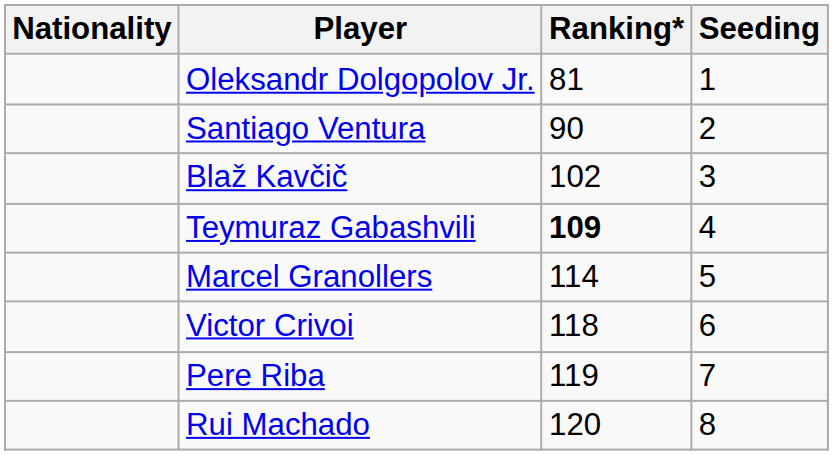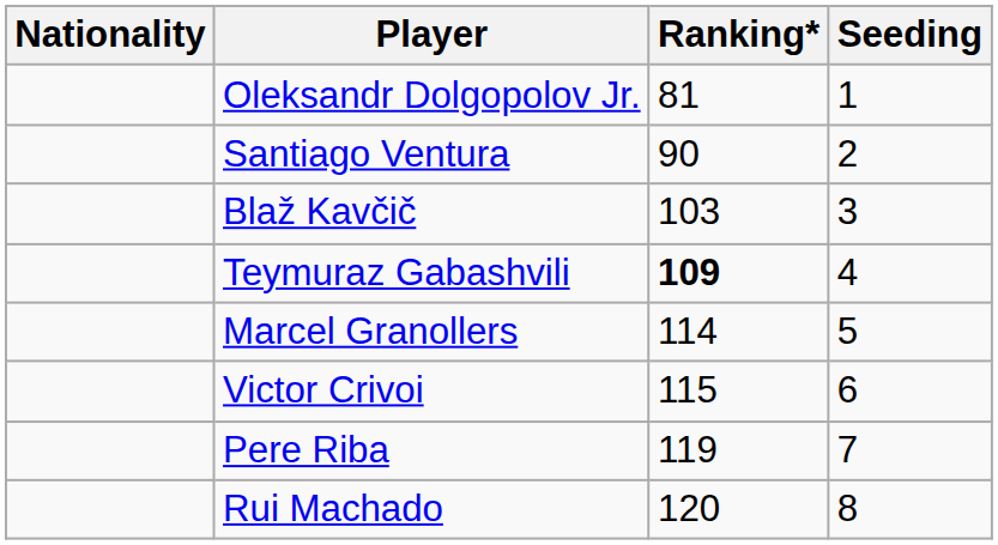Blaž Kavčič | Ranking*: 102 -> 103
Victor Crivoi | Ranking*: 118 -> 115
